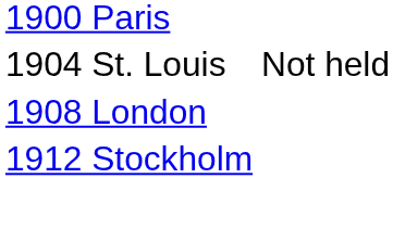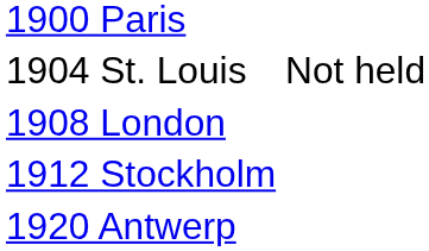+ row: 1920 Antwerp
